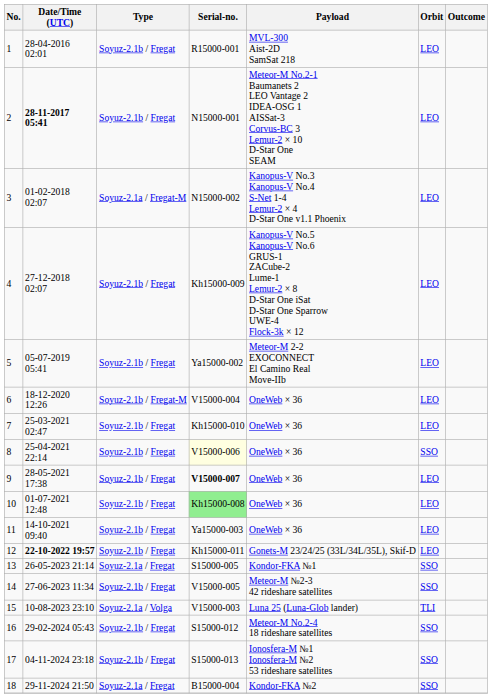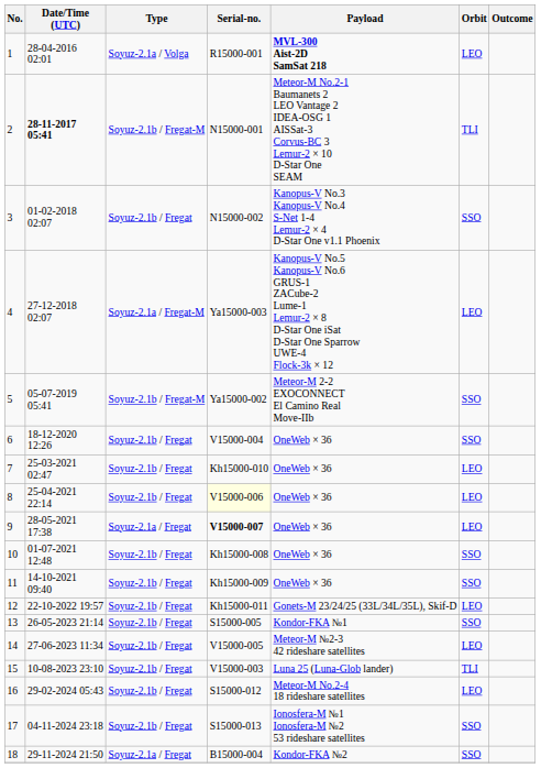1 | Type: Soyuz-2.1b / Fregat -> Soyuz-2.1a / Volga
1 | Payload: normal -> bold
2 | Type: Soyuz-2.1b / Fregat -> Soyuz-2.1b / Fregat-M
2 | Orbit: LEO -> TLI
3 | Type: Soyuz-2.1a / Fregat-M -> Soyuz-2.1b / Fregat
3 | Orbit: LEO -> SSO
4 | Type: Soyuz-2.1b / Fregat -> Soyuz-2.1a / Fregat-M
4 | Serial-no.: Kh15000-009 -> Ya15000-003
5 | Type: Soyuz-2.1b / Fregat -> Soyuz-2.1b / Fregat-M
5 | Orbit: LEO -> SSO
6 | Type: Soyuz-2.1b / Fregat-M -> Soyuz-2.1b / Fregat
6 | Orbit: LEO -> SSO
8 | Orbit: SSO -> LEO
9 | Type: Soyuz-2.1b / Fregat -> Soyuz-2.1a / Fregat
10 | Serial-no.: lightgreen background -> no background
10 | Orbit: LEO -> SSO
11 | Serial-no.: Ya15000-003 -> Kh15000-009
11 | Orbit: LEO -> SSO
12 | Date/Time (UTC): bold -> normal
13 | Type: Soyuz-2.1a / Fregat -> Soyuz-2.1b / Fregat
14 | Orbit: SSO -> LEO
15 | Type: Soyuz-2.1a / Volga -> Soyuz-2.1b / Fregat
16 | Orbit: SSO -> LEO
